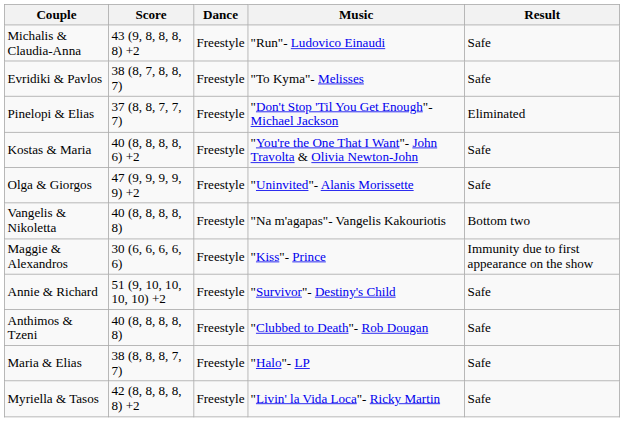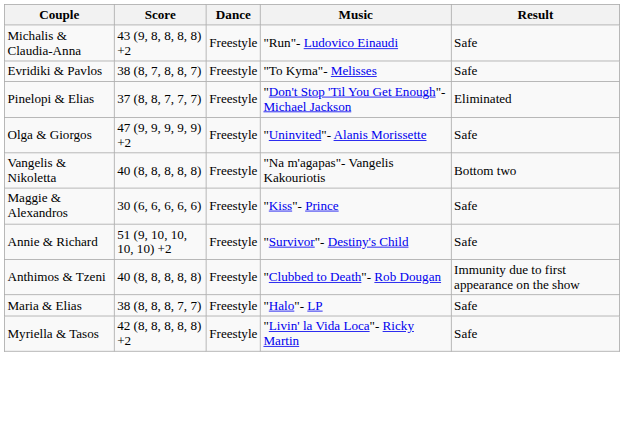- row: Kostas & Maria | 40 (8, 8, 8, 8, 6) +2 | Freestyle | "You're the One That I Want"- John Travolta & Olivia Newton-John | Safe
Maggie & Alexandros | Result: Immunity due to first appearance on the show -> Safe
Anthimos & Tzeni | Result: Safe -> Immunity due to first appearance on the show
